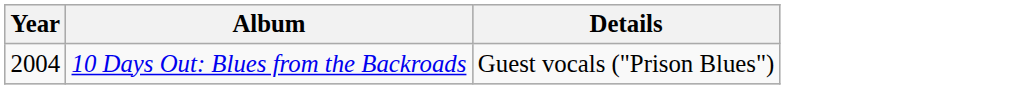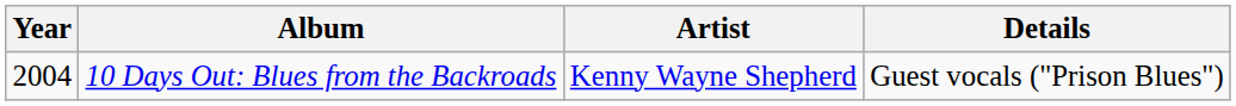+ column: Artist | Kenny Wayne Shepherd
